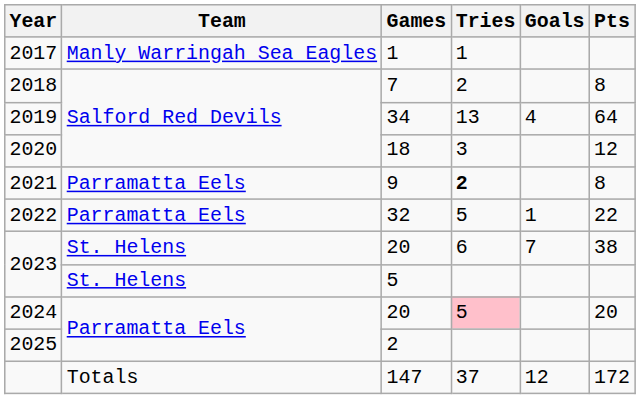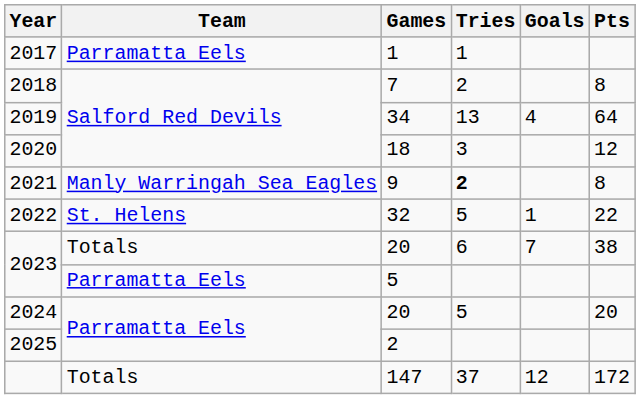2017 | Team: Manly Warringah Sea Eagles -> Parramatta Eels
2021 | Team: Parramatta Eels -> Manly Warringah Sea Eagles
2022 | Team: Parramatta Eels -> St. Helens
2023 / 20 | Team: St. Helens -> Totals
2023 / 5 | Team: St. Helens -> Parramatta Eels
2024 | Tries: pink background -> no background
